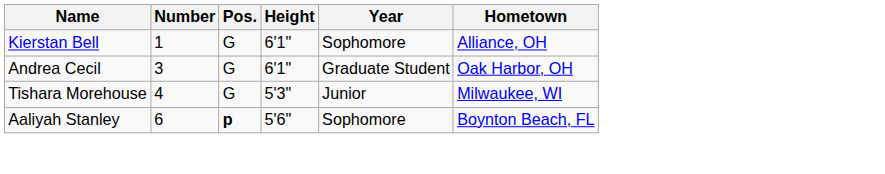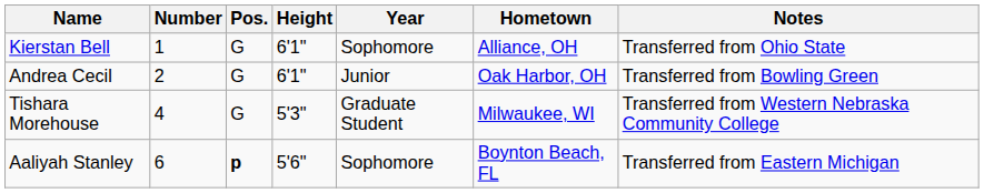+ column: Notes | Transferred from Ohio State | Transferred from Bowling Green | Transferred from Western Nebraska Community College | Transferred from Eastern Michigan
Andrea Cecil | Number: 3 -> 2
Andrea Cecil | Year: Graduate Student -> Junior
Tishara Morehouse | Year: Junior -> Graduate Student
